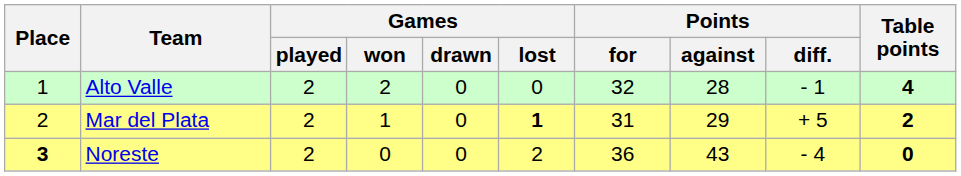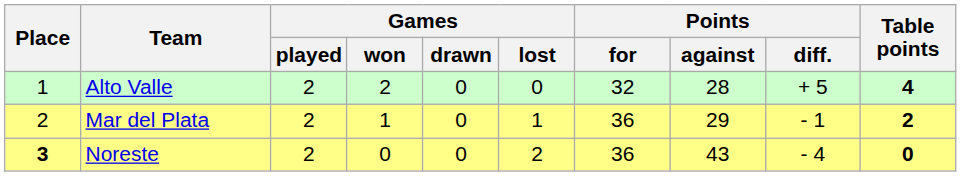Alto Valle | Points / diff.: - 1 -> + 5
Mar del Plata | Games / lost: bold -> normal
Mar del Plata | Points / for: 31 -> 36
Mar del Plata | Points / diff.: + 5 -> - 1
